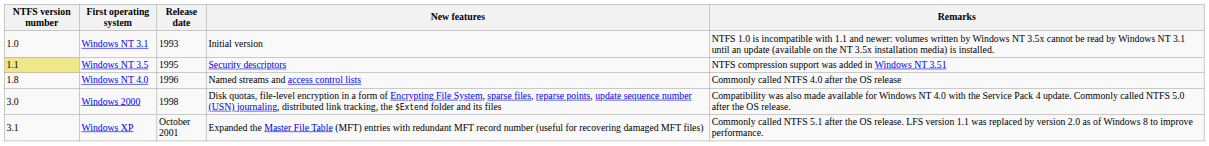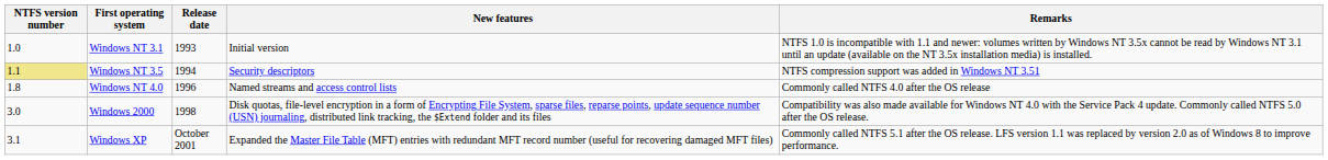Windows NT 3.5 | Release date: 1995 -> 1994
